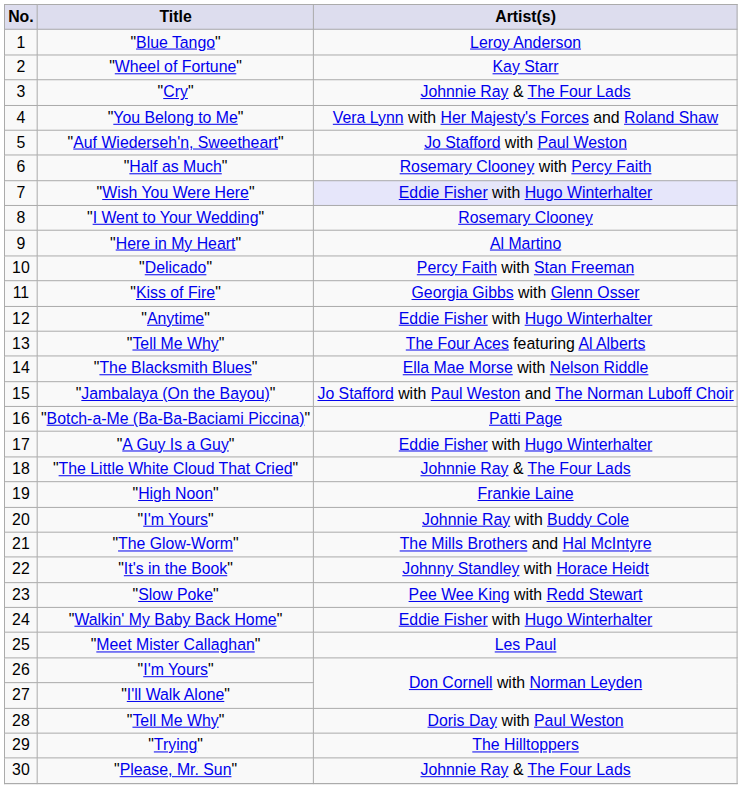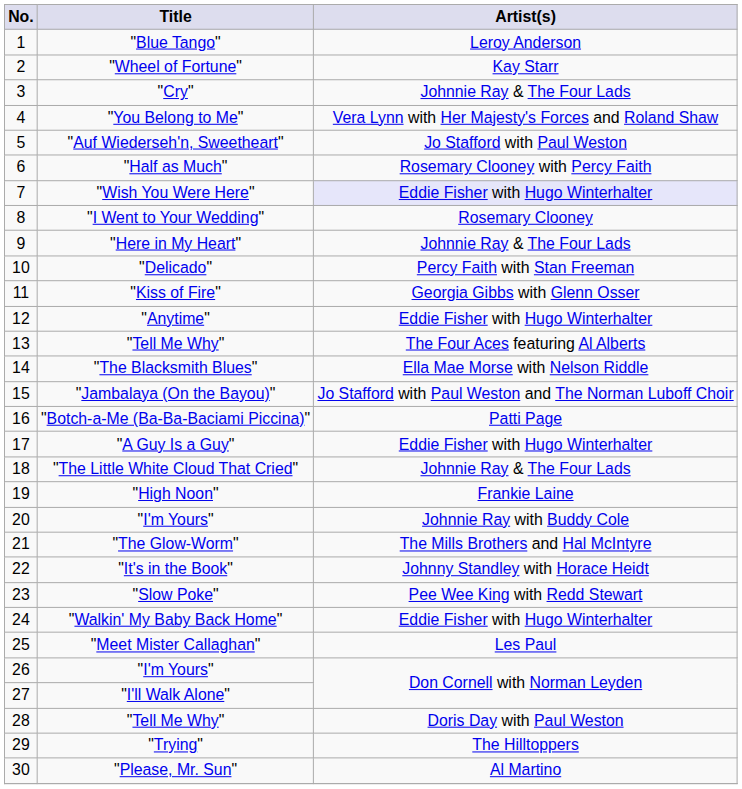"Here in My Heart" | Artist(s): Al Martino -> Johnnie Ray & The Four Lads
"Please, Mr. Sun" | Artist(s): Johnnie Ray & The Four Lads -> Al Martino
